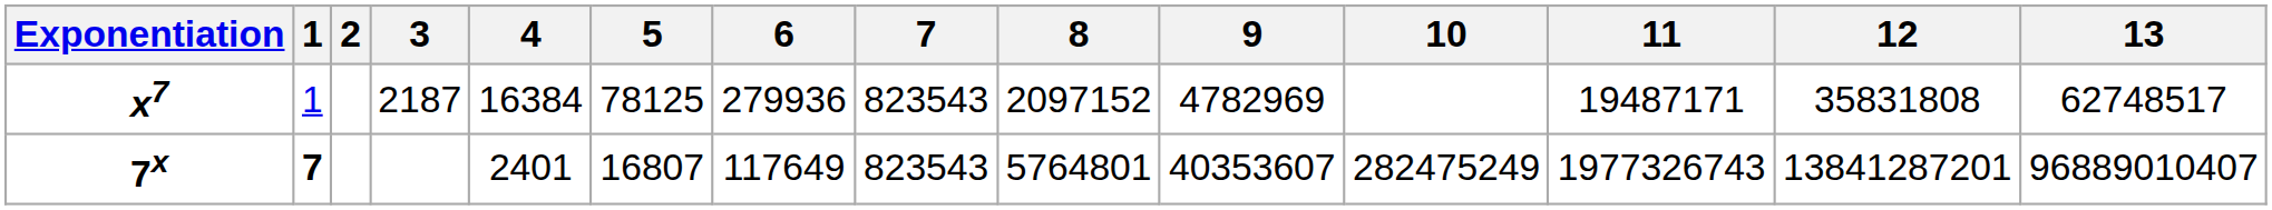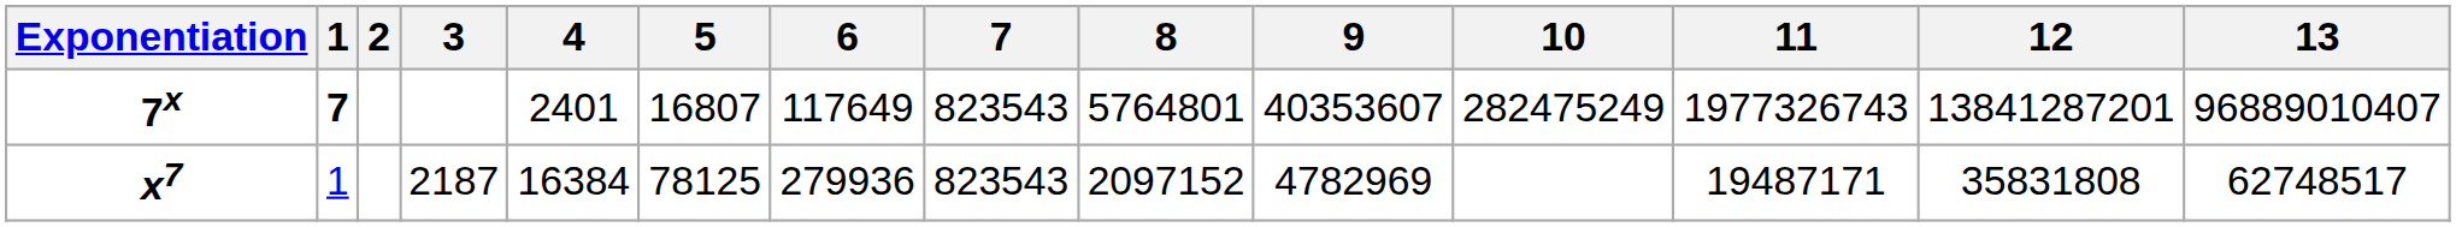rows swapped: 7x <-> x7
